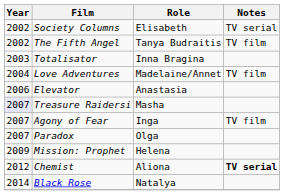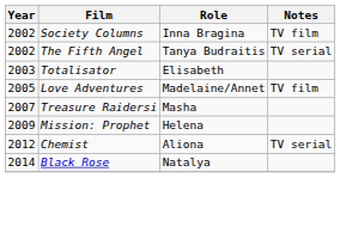Society Columns | Role: Elisabeth -> Inna Bragina
Society Columns | Notes: TV serial -> TV film
The Fifth Angel | Notes: TV film -> TV serial
Totalisator | Role: Inna Bragina -> Elisabeth
Love Adventures | Year: 2004 -> 2005
- row: 2006 | Elevator | Anastasia
Treasure Raidersi | Year: lavender background -> no background
- row: 2007 | Agony of Fear | Inga | TV film
- row: 2007 | Paradox | Olga
Chemist | Notes: bold -> normal
